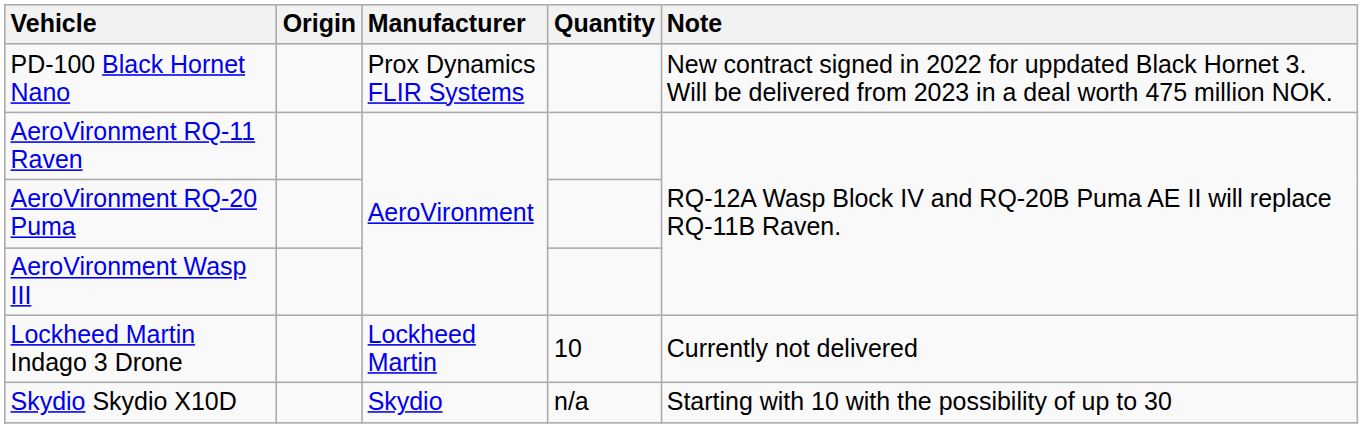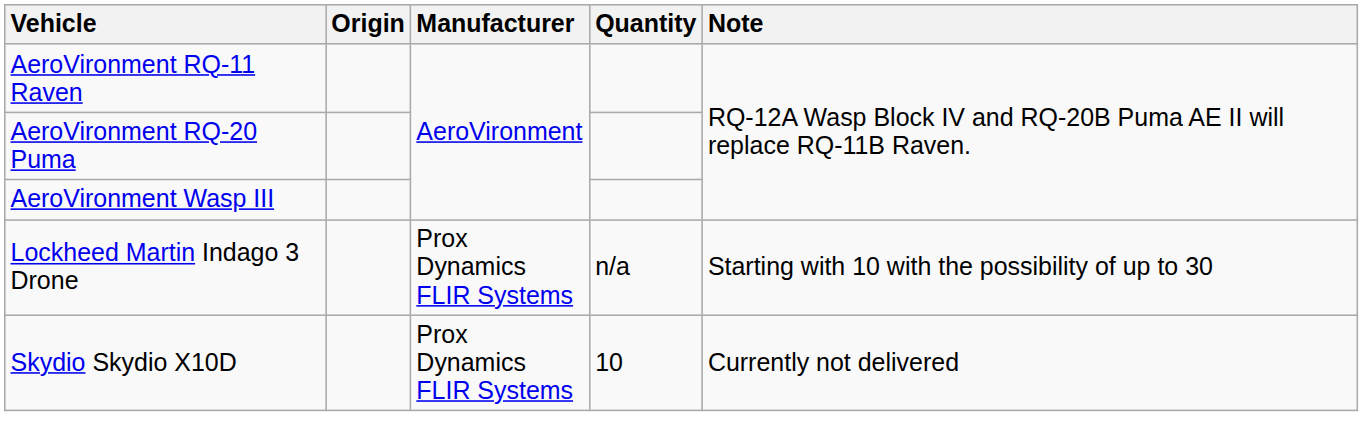- row: PD-100 Black Hornet Nano | Prox Dynamics FLIR Systems | New contract signed in 2022 for uppdated Black Hornet 3. Will be delivered from 2023 in a deal worth 475 million NOK.
Lockheed Martin Indago 3 Drone | Manufacturer: Lockheed Martin -> Prox Dynamics FLIR Systems
Lockheed Martin Indago 3 Drone | Quantity: 10 -> n/a
Lockheed Martin Indago 3 Drone | Note: Currently not delivered -> Starting with 10 with the possibility of up to 30
Skydio Skydio X10D | Manufacturer: Skydio -> Prox Dynamics FLIR Systems
Skydio Skydio X10D | Quantity: n/a -> 10
Skydio Skydio X10D | Note: Starting with 10 with the possibility of up to 30 -> Currently not delivered
